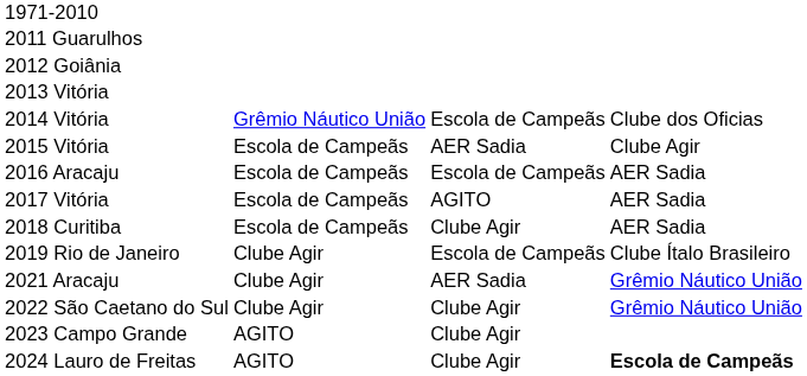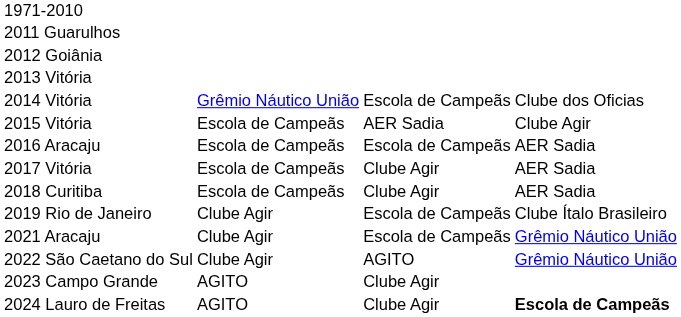2017 Vitória | column 3: AGITO -> Clube Agir
2021 Aracaju | column 3: AER Sadia -> Escola de Campeãs
2022 São Caetano do Sul | column 3: Clube Agir -> AGITO
